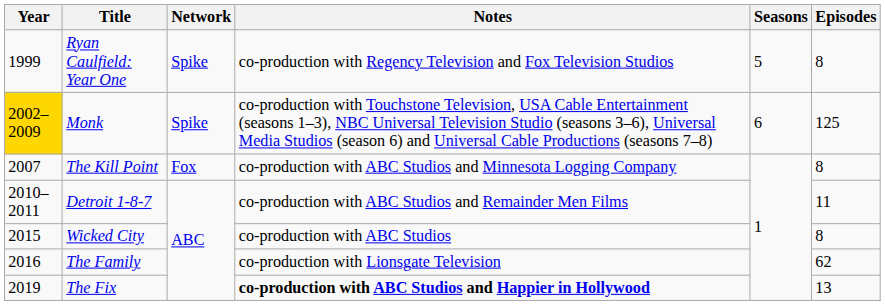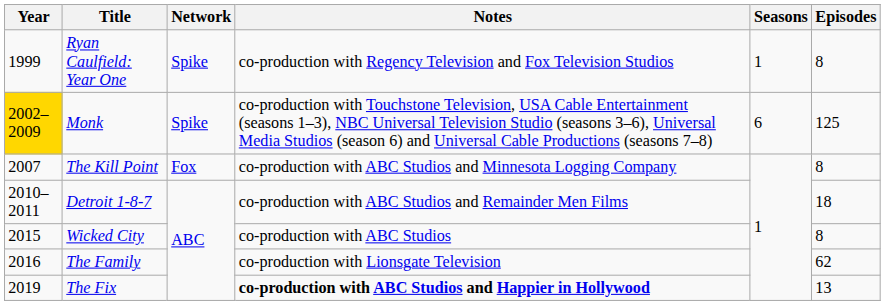Ryan Caulfield: Year One | Seasons: 5 -> 1
Detroit 1-8-7 | Episodes: 11 -> 18
